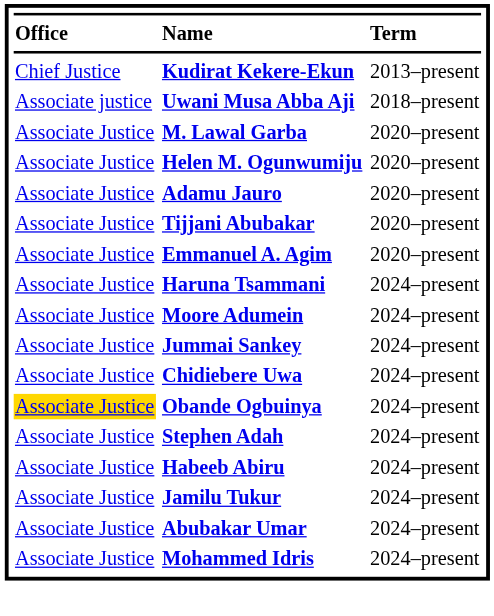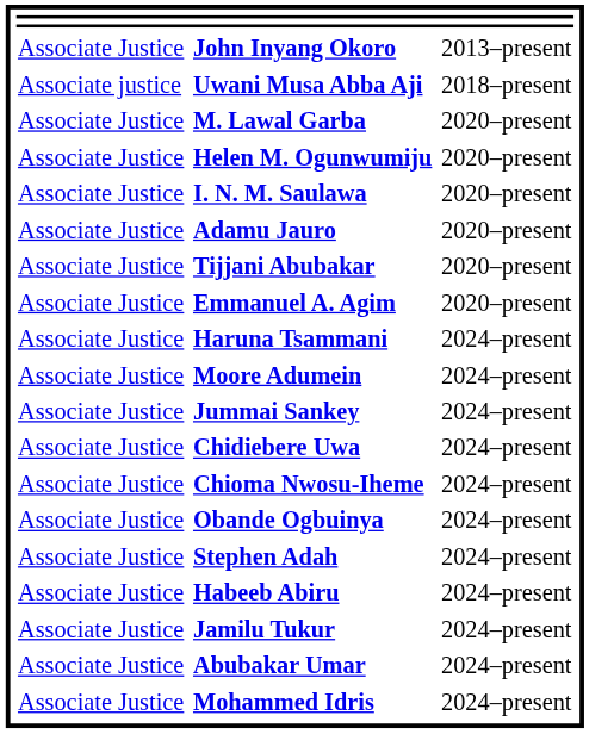- row: Office | Name | Term
- row: Chief Justice | Kudirat Kekere-Ekun | 2013–present
+ row: Associate Justice | John Inyang Okoro | 2013–present
+ row: Associate Justice | I. N. M. Saulawa | 2020–present
+ row: Associate Justice | Chioma Nwosu-Iheme | 2024–present
Obande Ogbuinya | column 1: gold background -> no background
